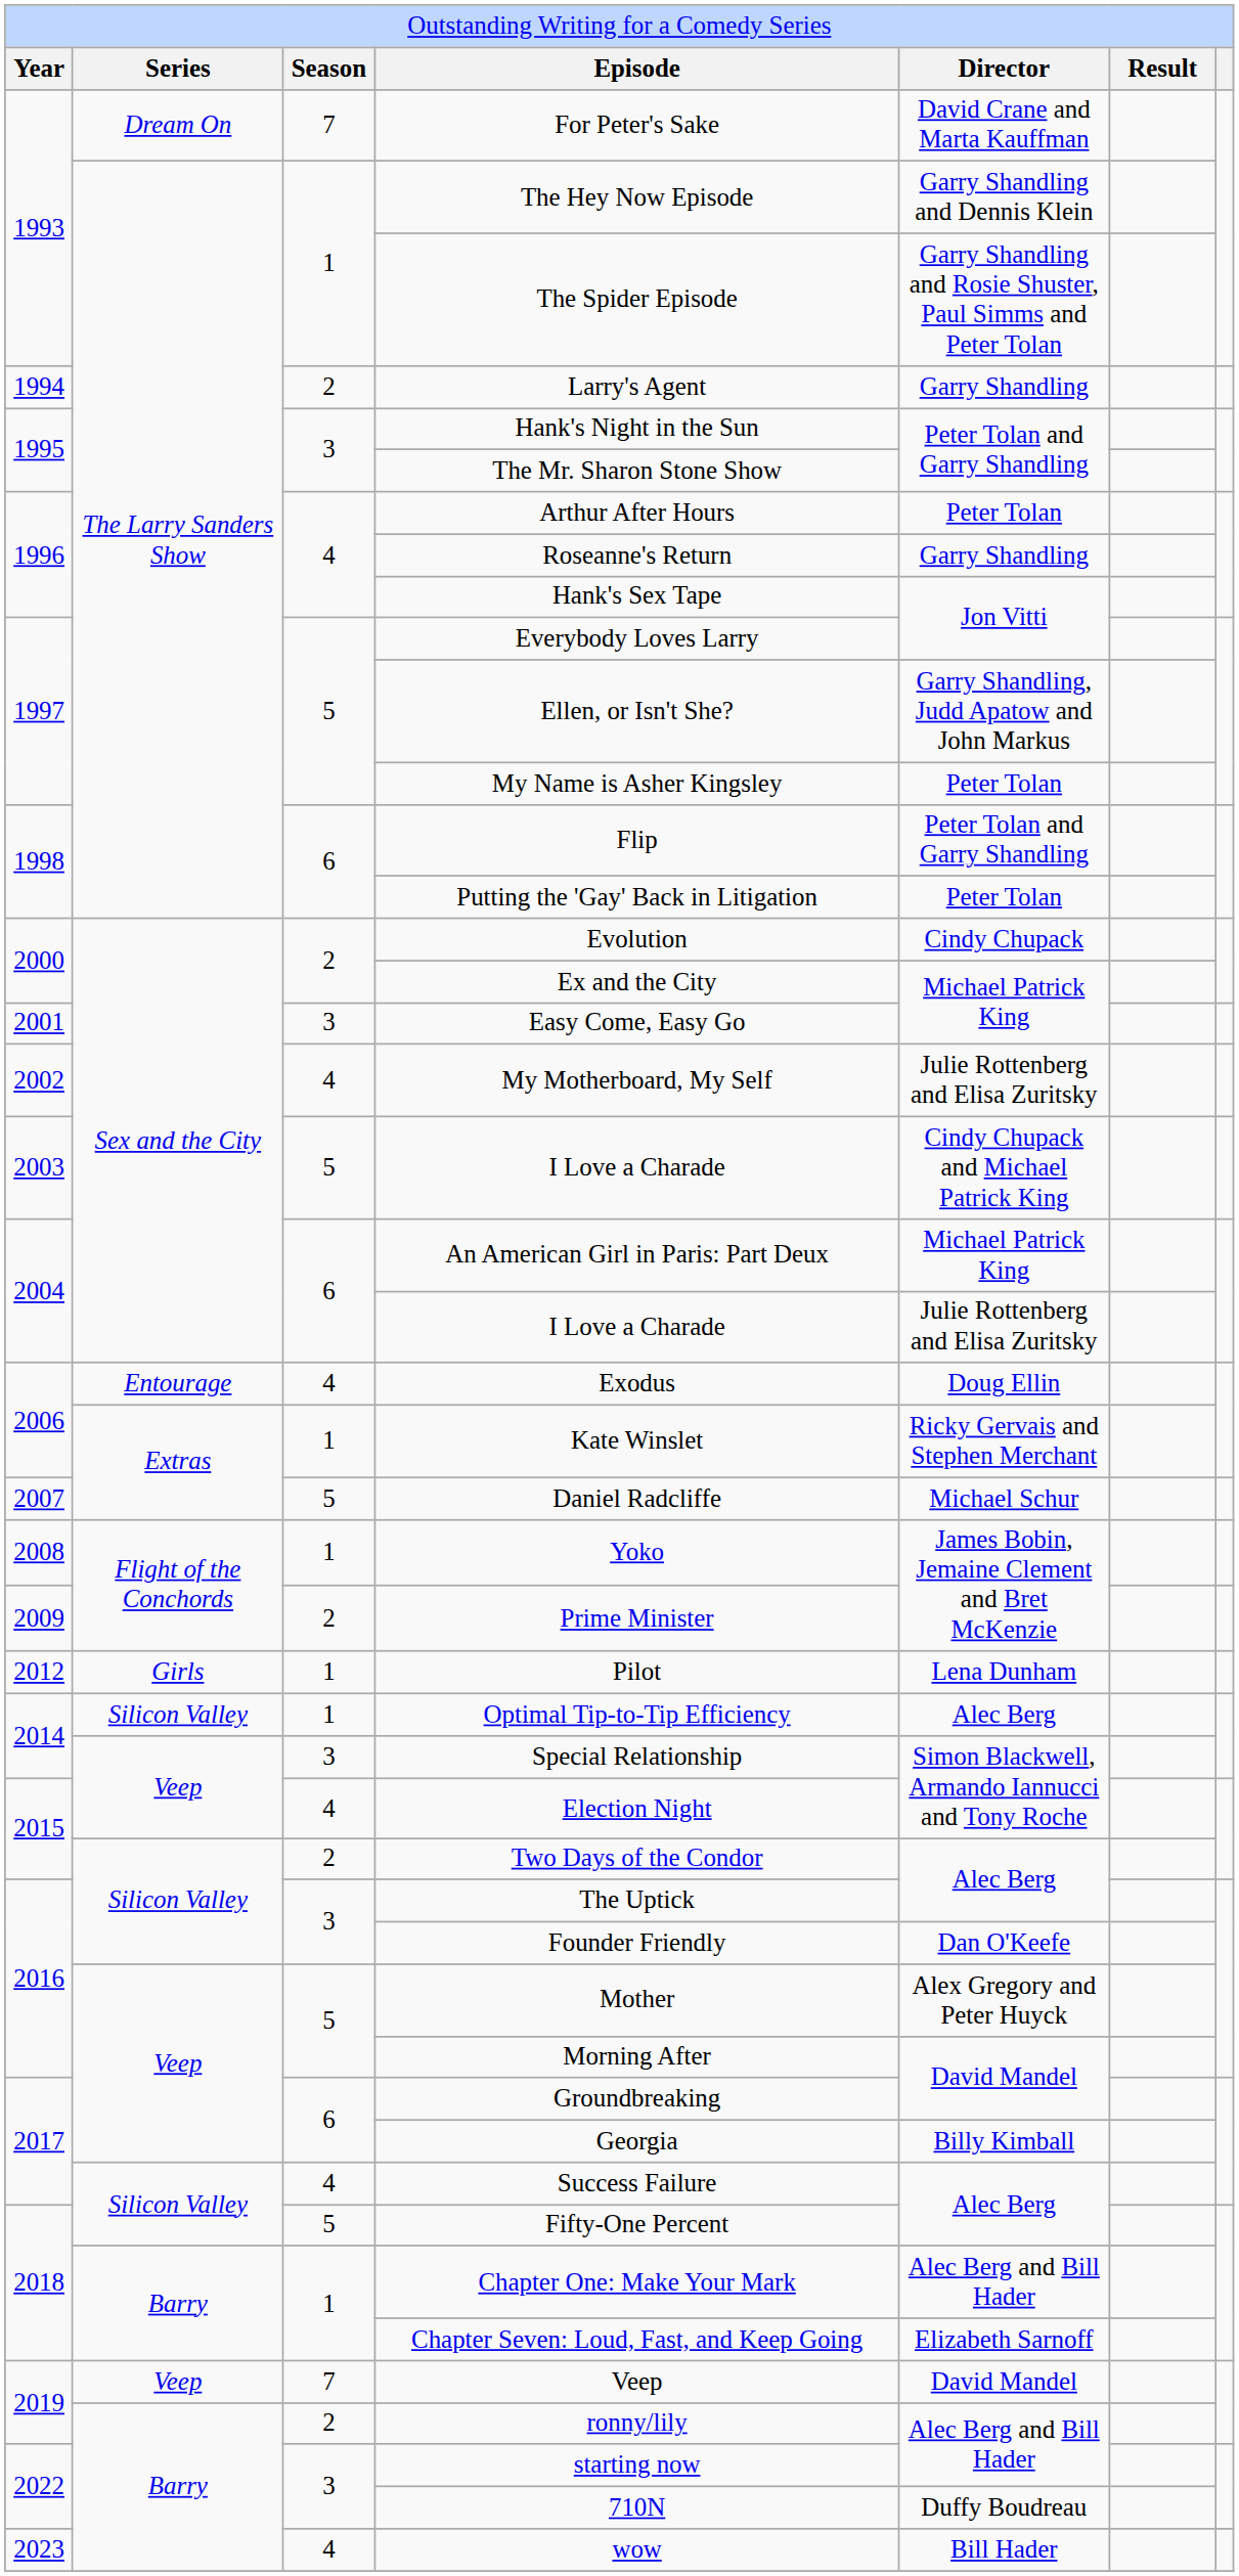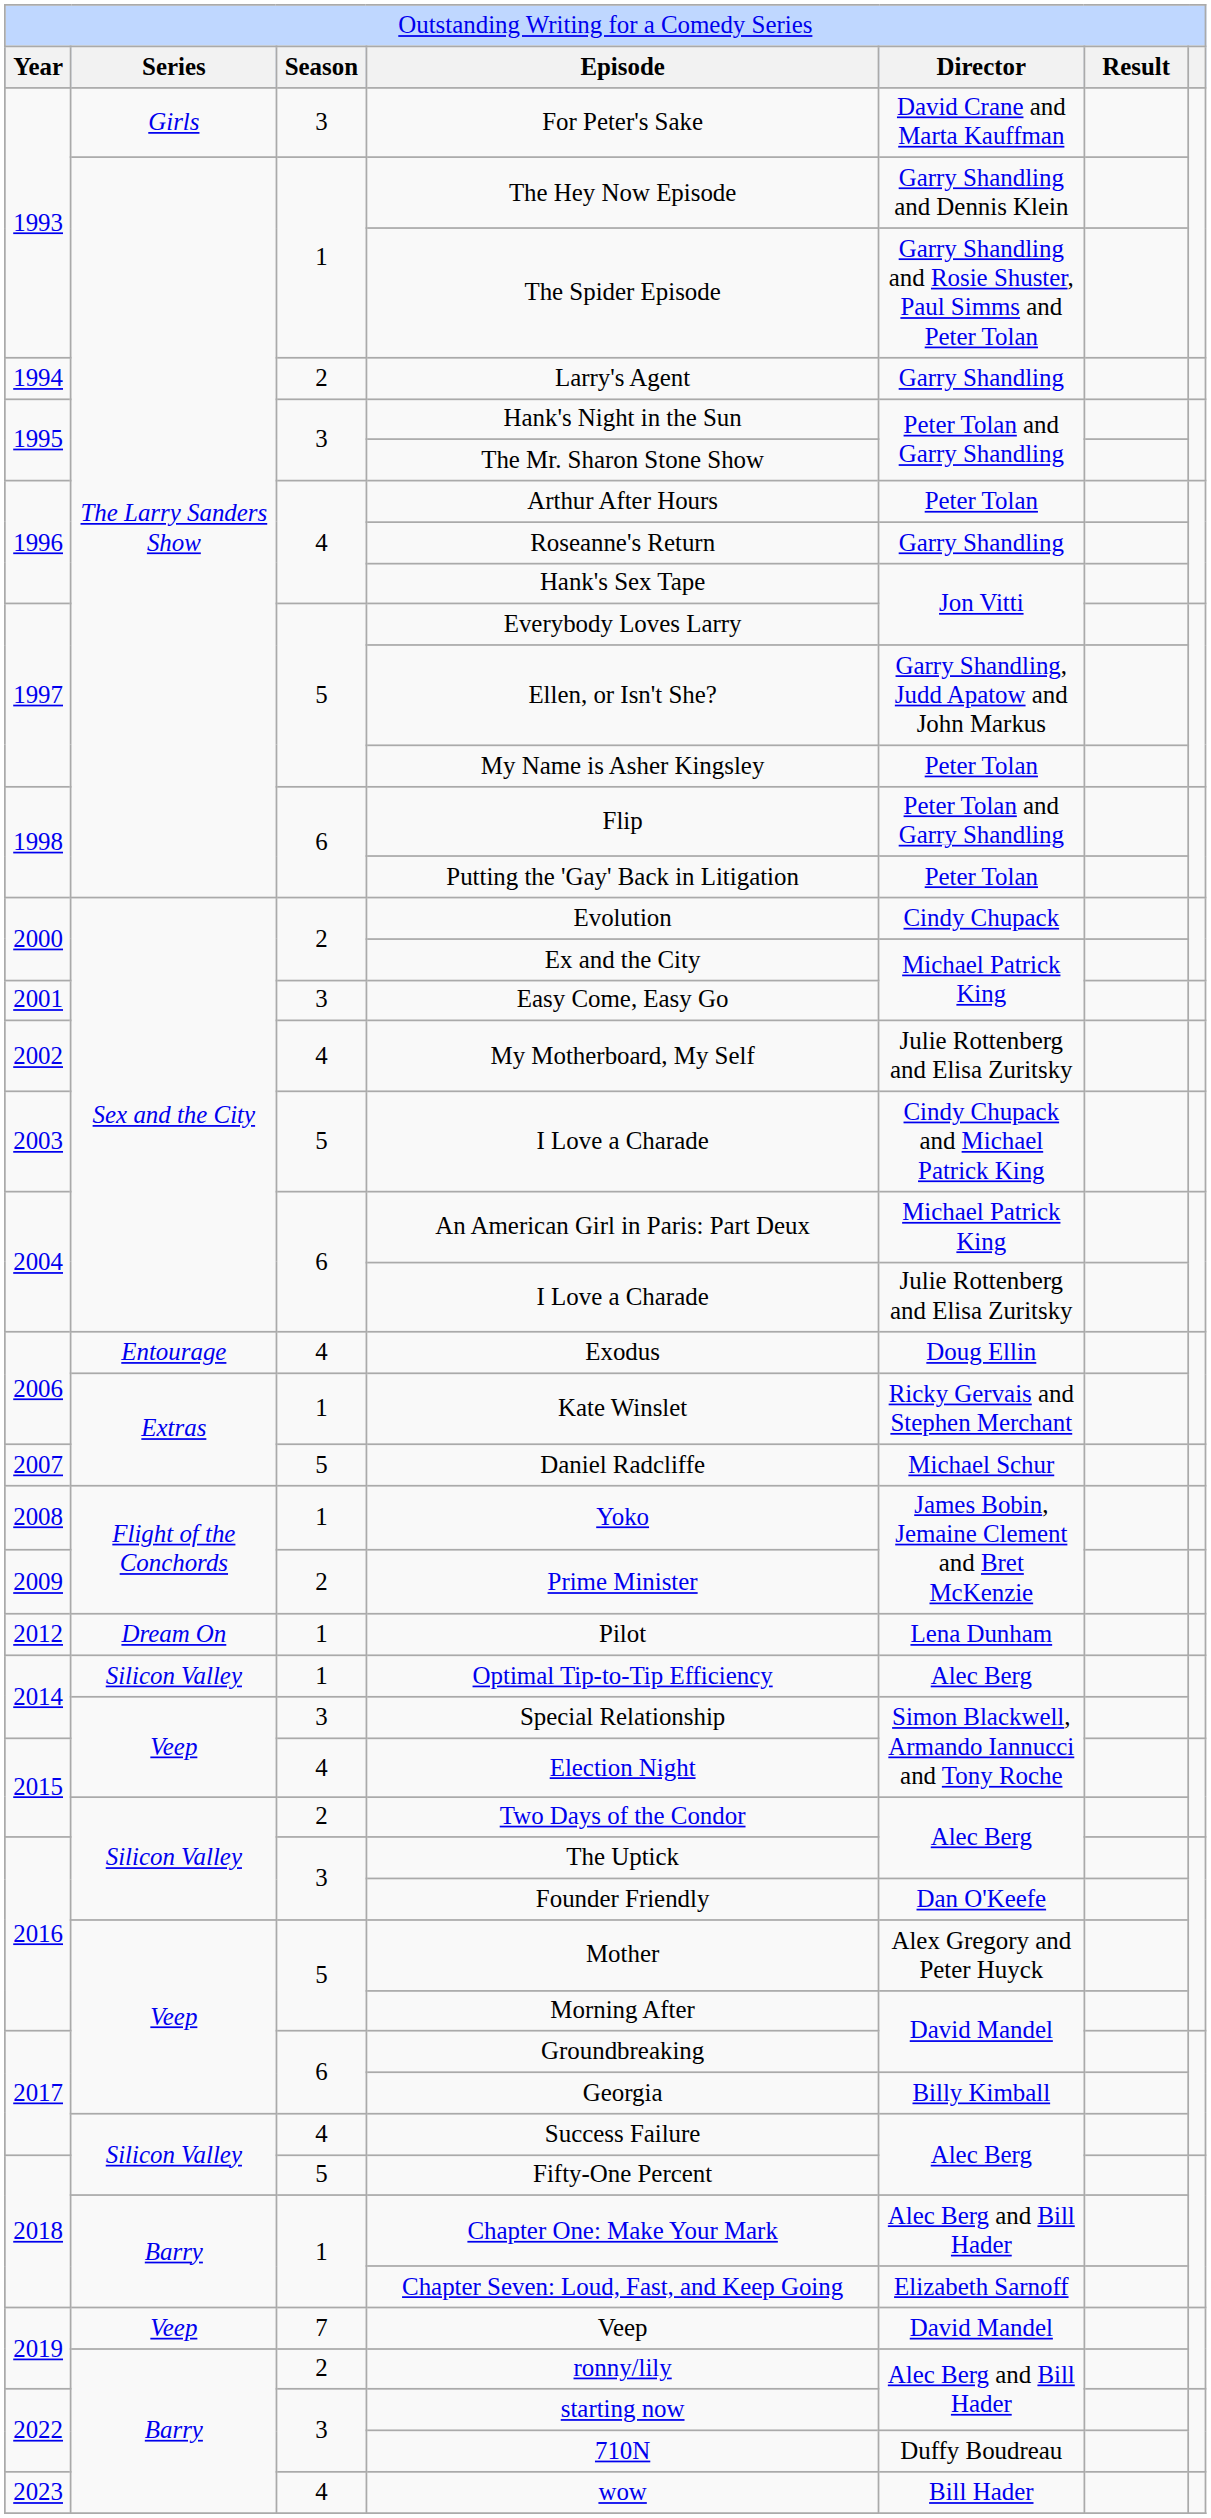For Peter's Sake | column 2: Dream On -> Girls
For Peter's Sake | column 3: 7 -> 3
Pilot | column 2: Girls -> Dream On
